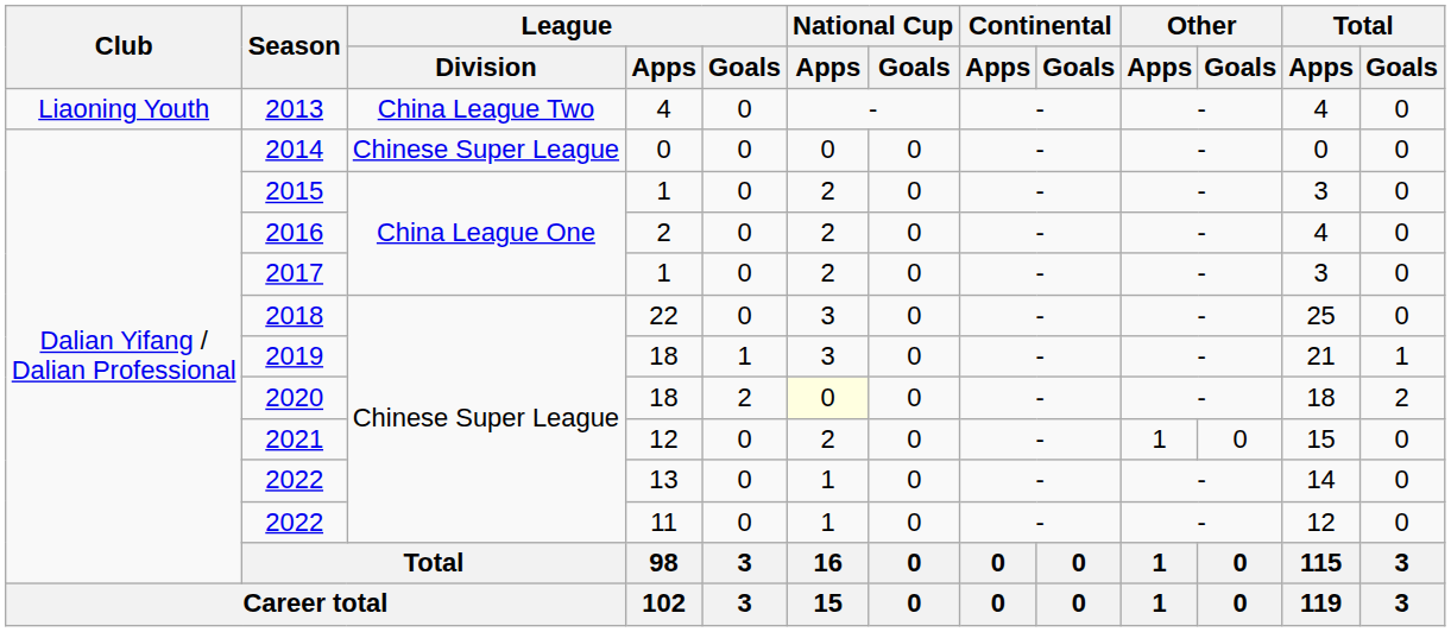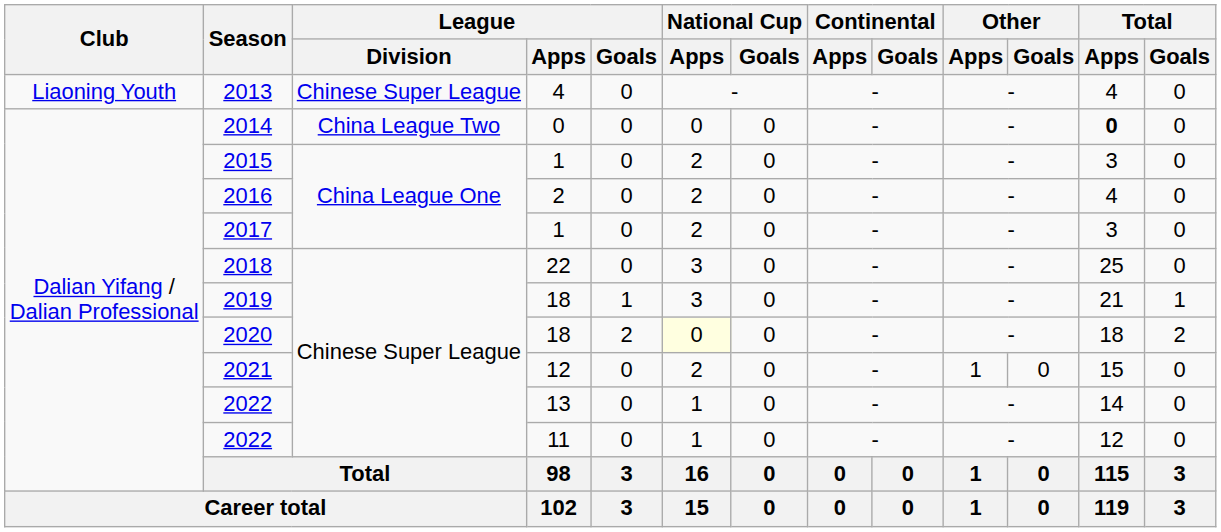2013 | League / Division: China League Two -> Chinese Super League
2014 | League / Division: Chinese Super League -> China League Two
2014 | Total / Apps: normal -> bold
